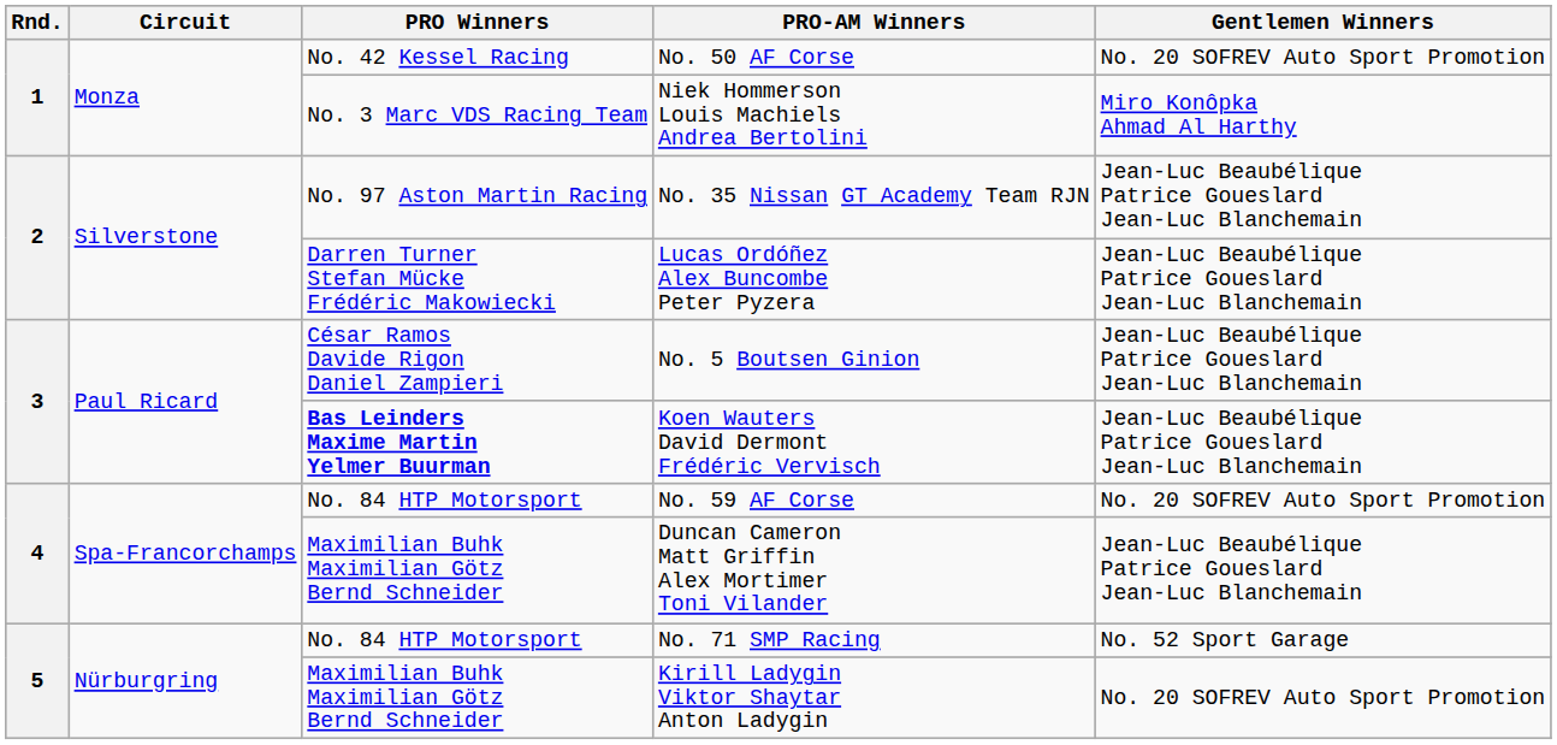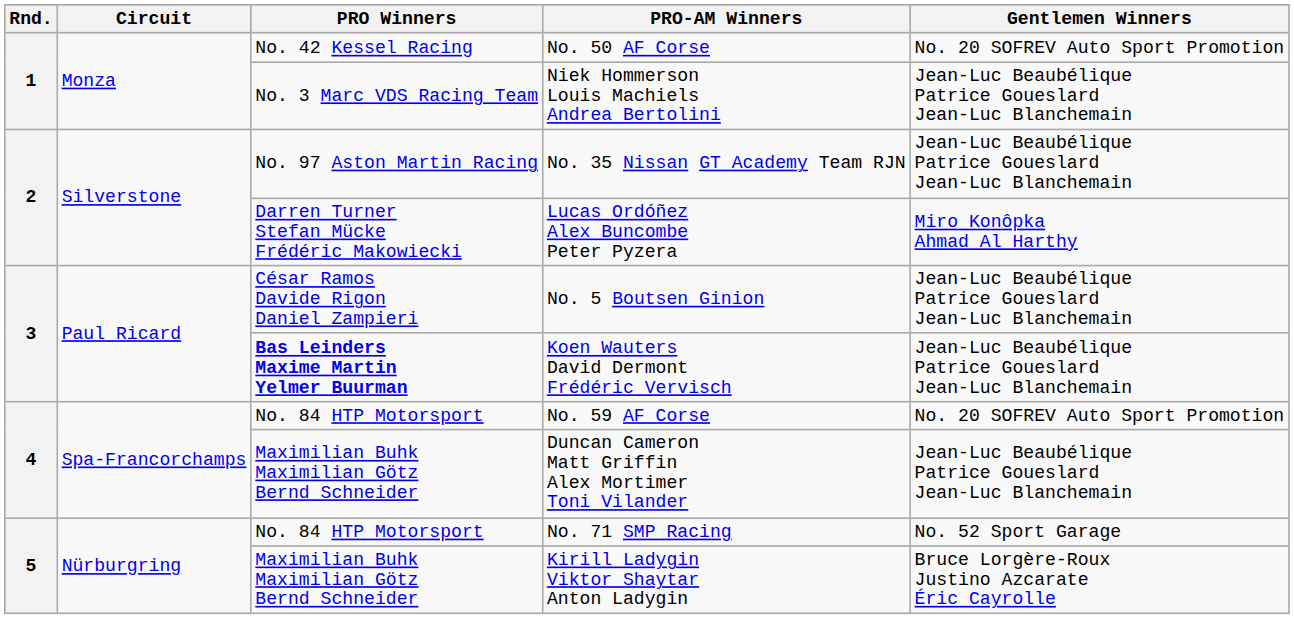Niek Hommerson Louis Machiels Andrea Bertolini | Gentlemen Winners: Miro Konôpka Ahmad Al Harthy -> Jean-Luc Beaubélique Patrice Goueslard Jean-Luc Blanchemain
Lucas Ordóñez Alex Buncombe Peter Pyzera | Gentlemen Winners: Jean-Luc Beaubélique Patrice Goueslard Jean-Luc Blanchemain -> Miro Konôpka Ahmad Al Harthy
Kirill Ladygin Viktor Shaytar Anton Ladygin | Gentlemen Winners: No. 20 SOFREV Auto Sport Promotion -> Bruce Lorgère-Roux Justino Azcarate Éric Cayrolle
